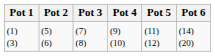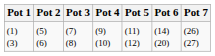+ column: Pot 7 | (26) (27)
